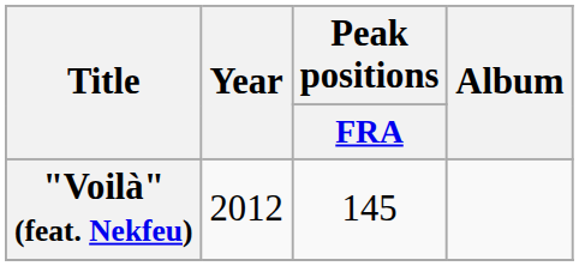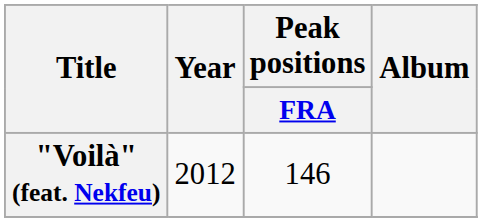"Voilà" (feat. Nekfeu) | Peak positions / FRA: 145 -> 146
